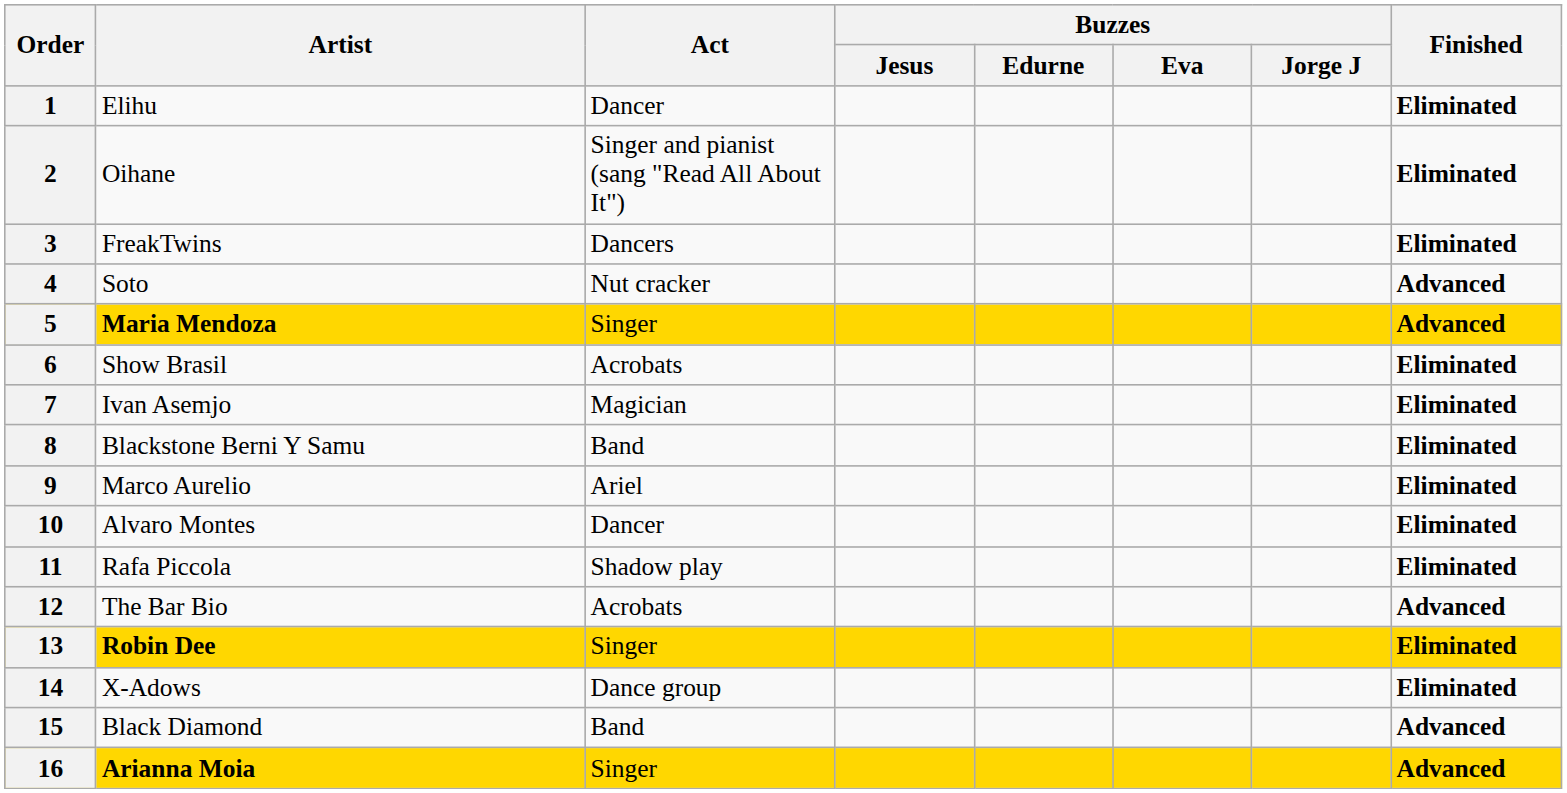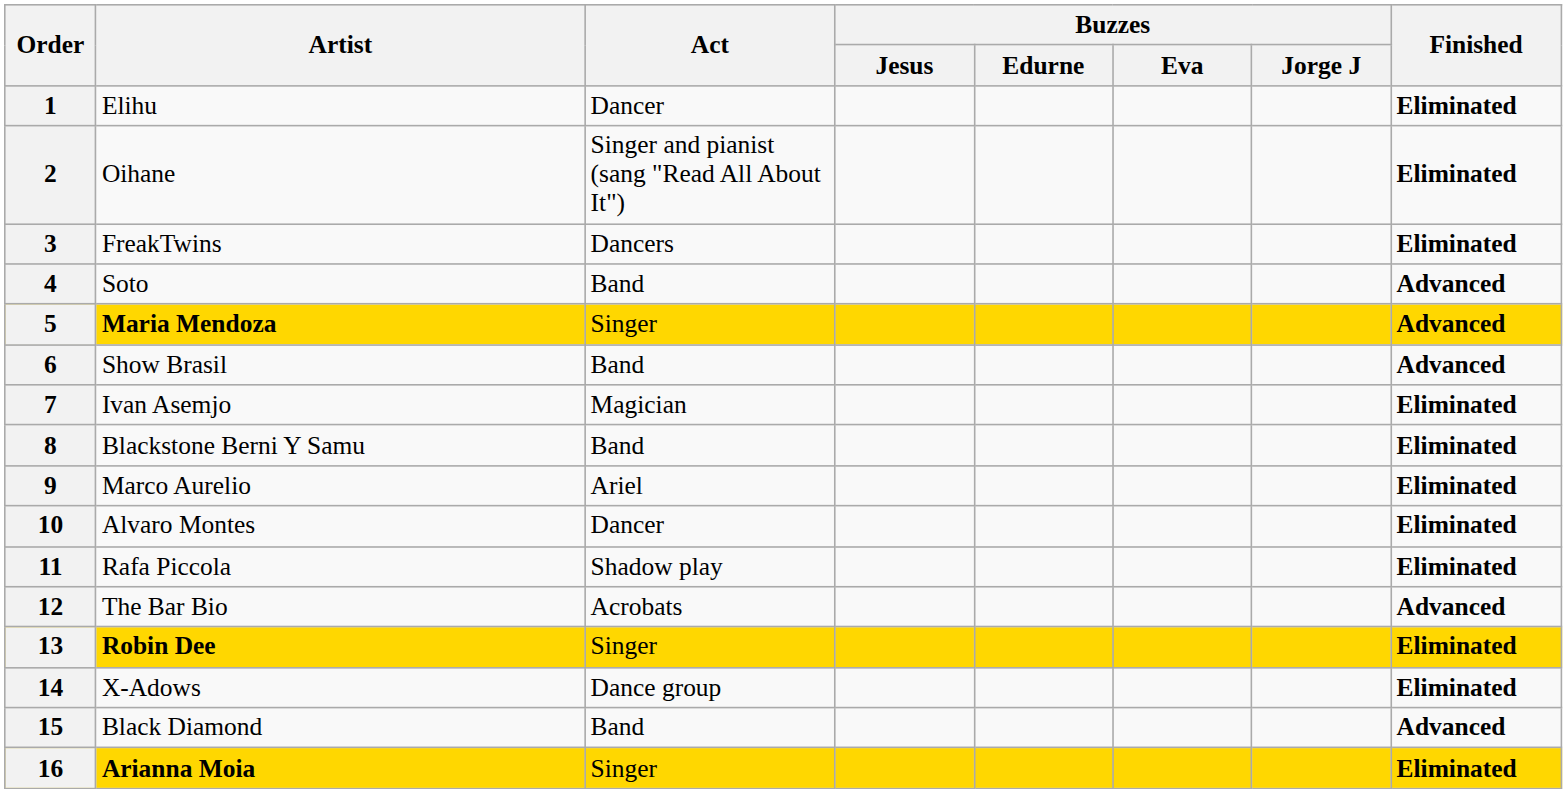4 | Act: Nut cracker -> Band
6 | Act: Acrobats -> Band
6 | Finished: Eliminated -> Advanced
16 | Finished: Advanced -> Eliminated
